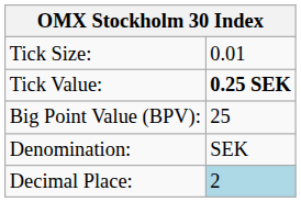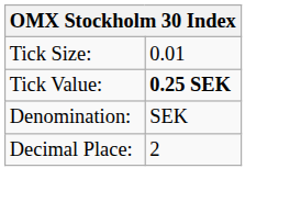- row: Big Point Value (BPV): | 25
Decimal Place: | column 2: lightblue background -> no background
